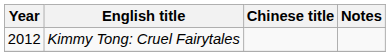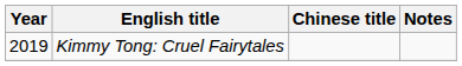Kimmy Tong: Cruel Fairytales | Year: 2012 -> 2019
